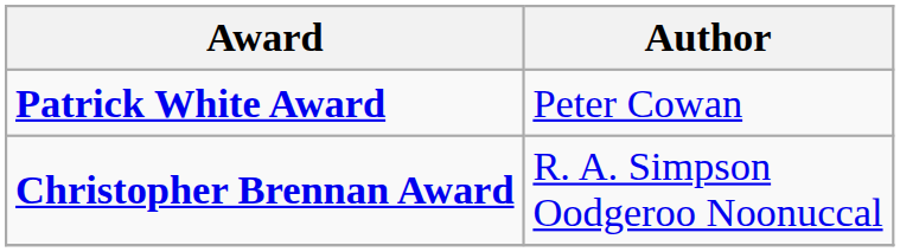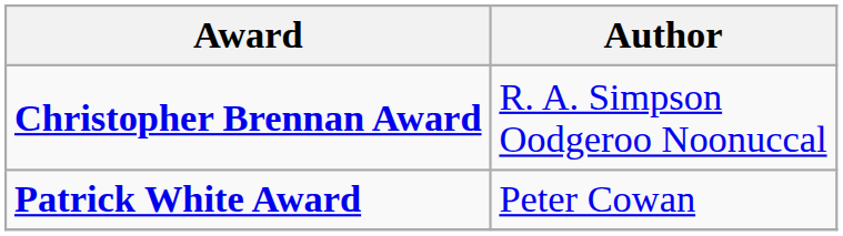rows swapped: Christopher Brennan Award <-> Patrick White Award
